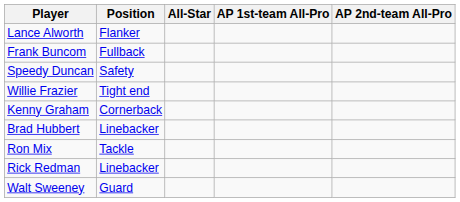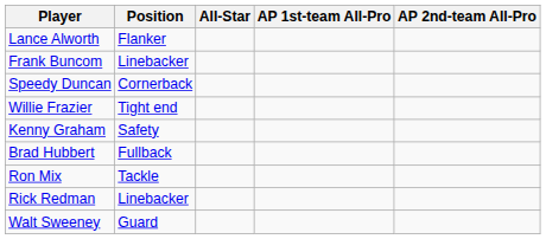Frank Buncom | Position: Fullback -> Linebacker
Speedy Duncan | Position: Safety -> Cornerback
Kenny Graham | Position: Cornerback -> Safety
Brad Hubbert | Position: Linebacker -> Fullback
